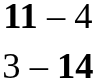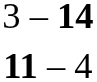rows swapped: 3 – 14 <-> 11 – 4
